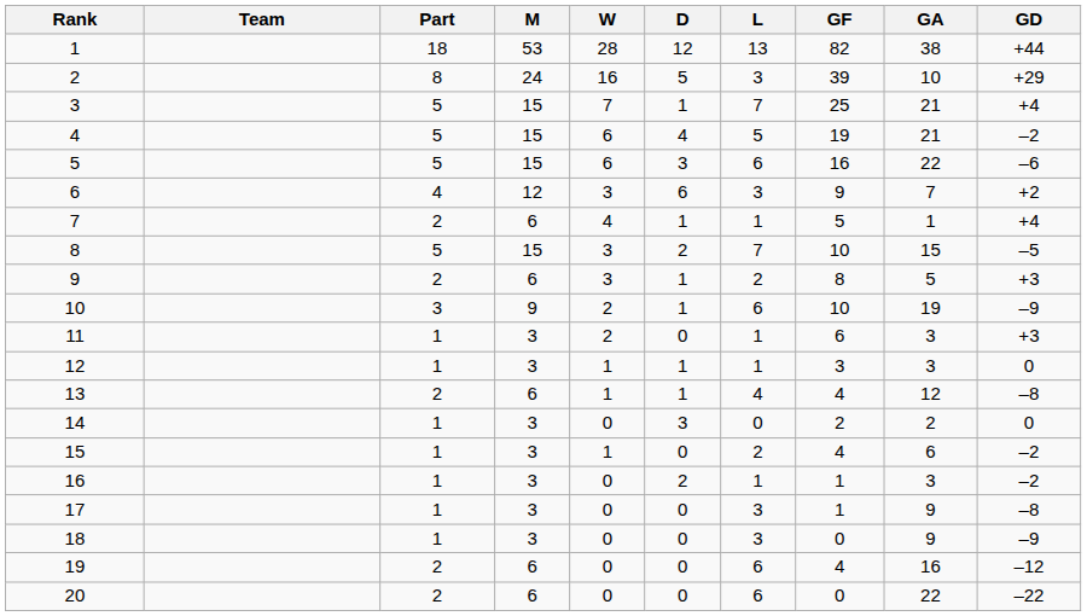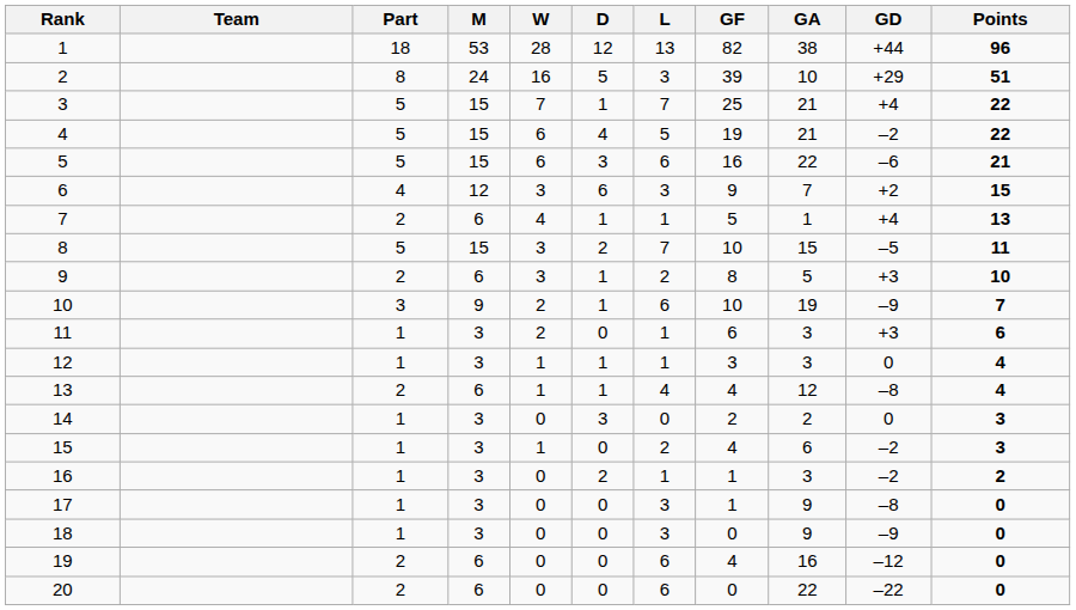+ column: Points | 96 | 51 | 22 | 22 | 21 | 15 | 13 | 11 | 10 | 7 | 6 | 4 | 4 | 3 | 3 | 2 | 0 | 0 | 0 | 0
